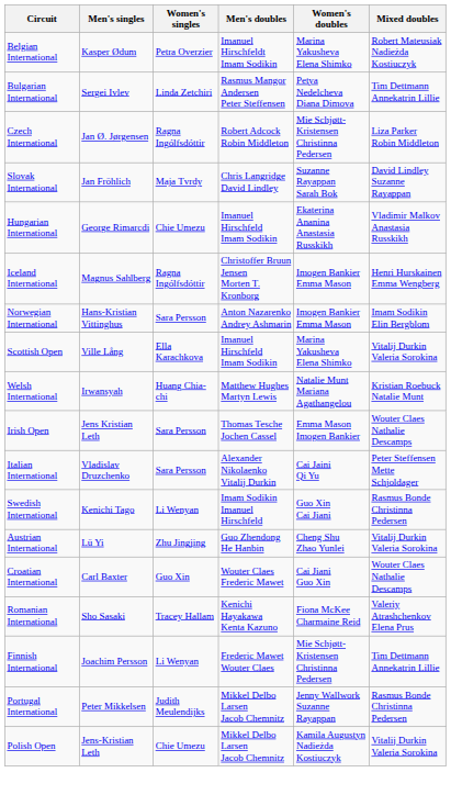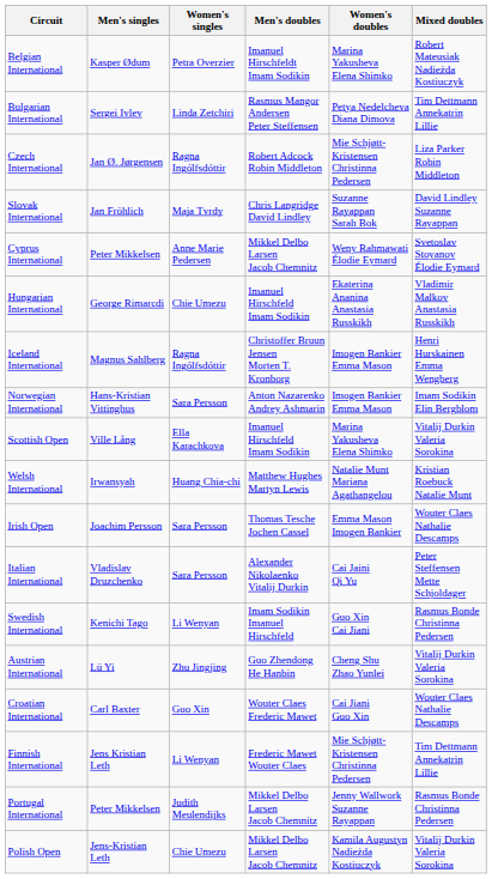+ row: Cyprus International | Peter Mikkelsen | Anne Marie Pedersen | Mikkel Delbo Larsen Jacob Chemnitz | Weny Rahmawati Élodie Eymard | Svetoslav Stoyanov Élodie Eymard
Irish Open | Men's singles: Jens Kristian Leth -> Joachim Persson
- row: Romanian International | Sho Sasaki | Tracey Hallam | Kenichi Hayakawa Kenta Kazuno | Fiona McKee Charmaine Reid | Valeriy Atrashchenkov Elena Prus
Finnish International | Men's singles: Joachim Persson -> Jens Kristian Leth
